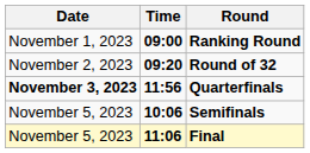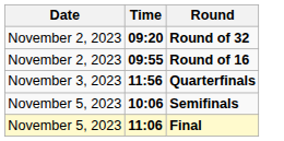- row: November 1, 2023 | 09:00 | Ranking Round
+ row: November 2, 2023 | 09:55 | Round of 16
Quarterfinals | Date: bold -> normal
